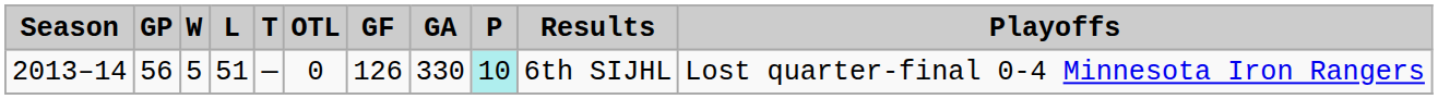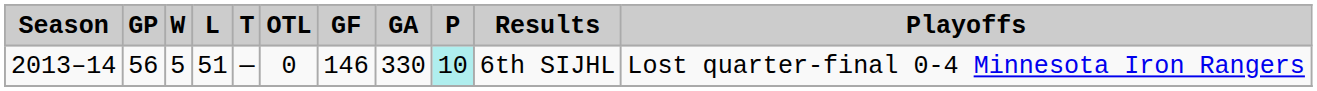2013–14 | GF: 126 -> 146
